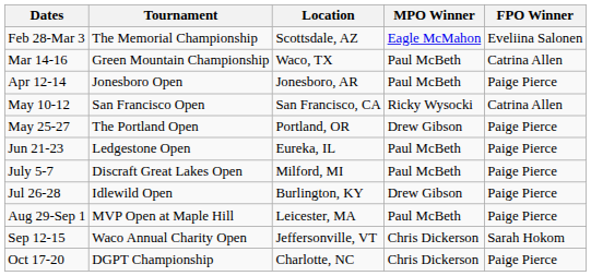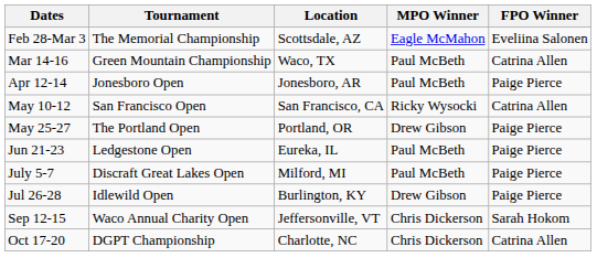- row: Aug 29-Sep 1 | MVP Open at Maple Hill | Leicester, MA | Paul McBeth | Paige Pierce
Oct 17-20 | FPO Winner: Paige Pierce -> Catrina Allen
